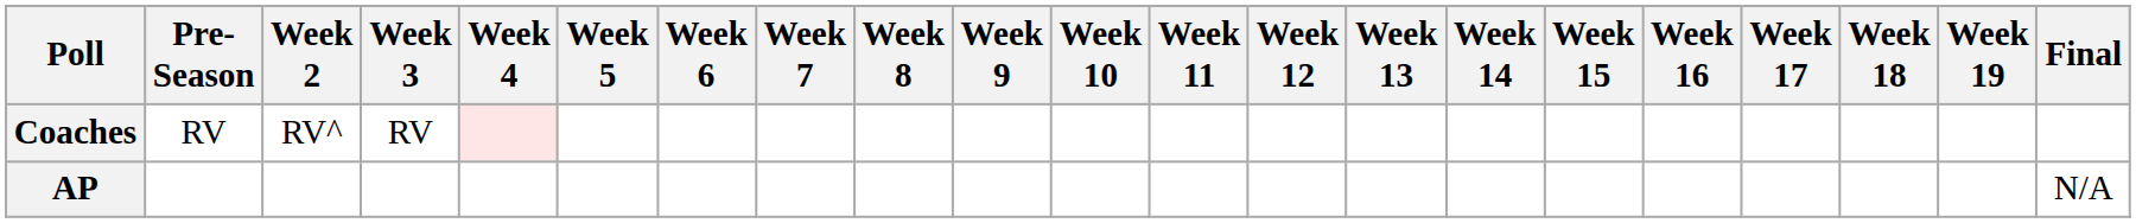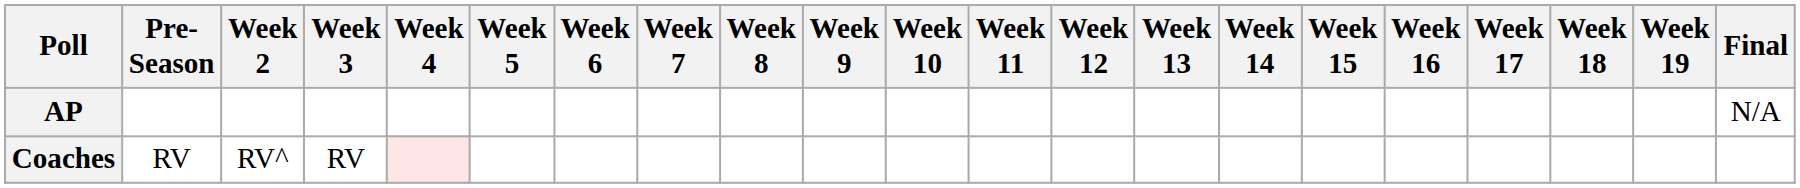rows swapped: AP <-> Coaches
